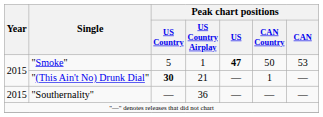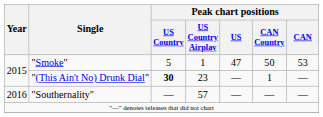"Smoke" | Peak chart positions / US: bold -> normal
"(This Ain't No) Drunk Dial" | Peak chart positions / US Country Airplay: 21 -> 23
"Southernality" | Year: 2015 -> 2016
"Southernality" | Peak chart positions / US Country Airplay: 36 -> 57
